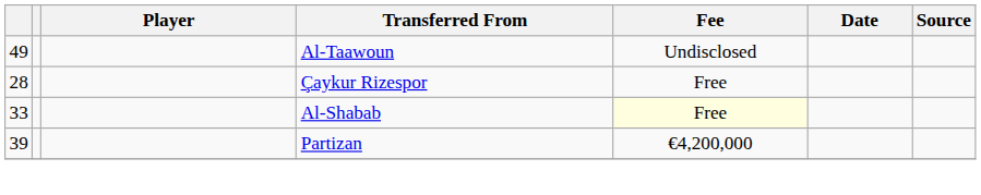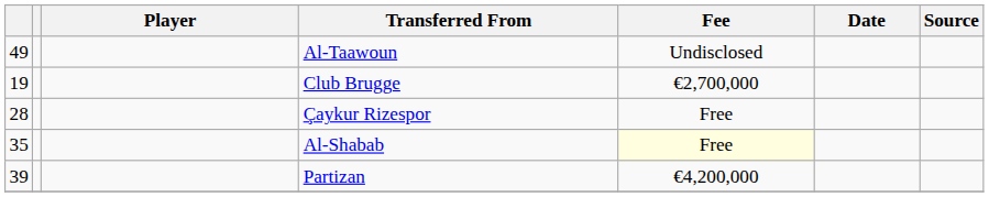+ row: 19 | Club Brugge | €2,700,000
Al-Shabab | column 1: 33 -> 35
